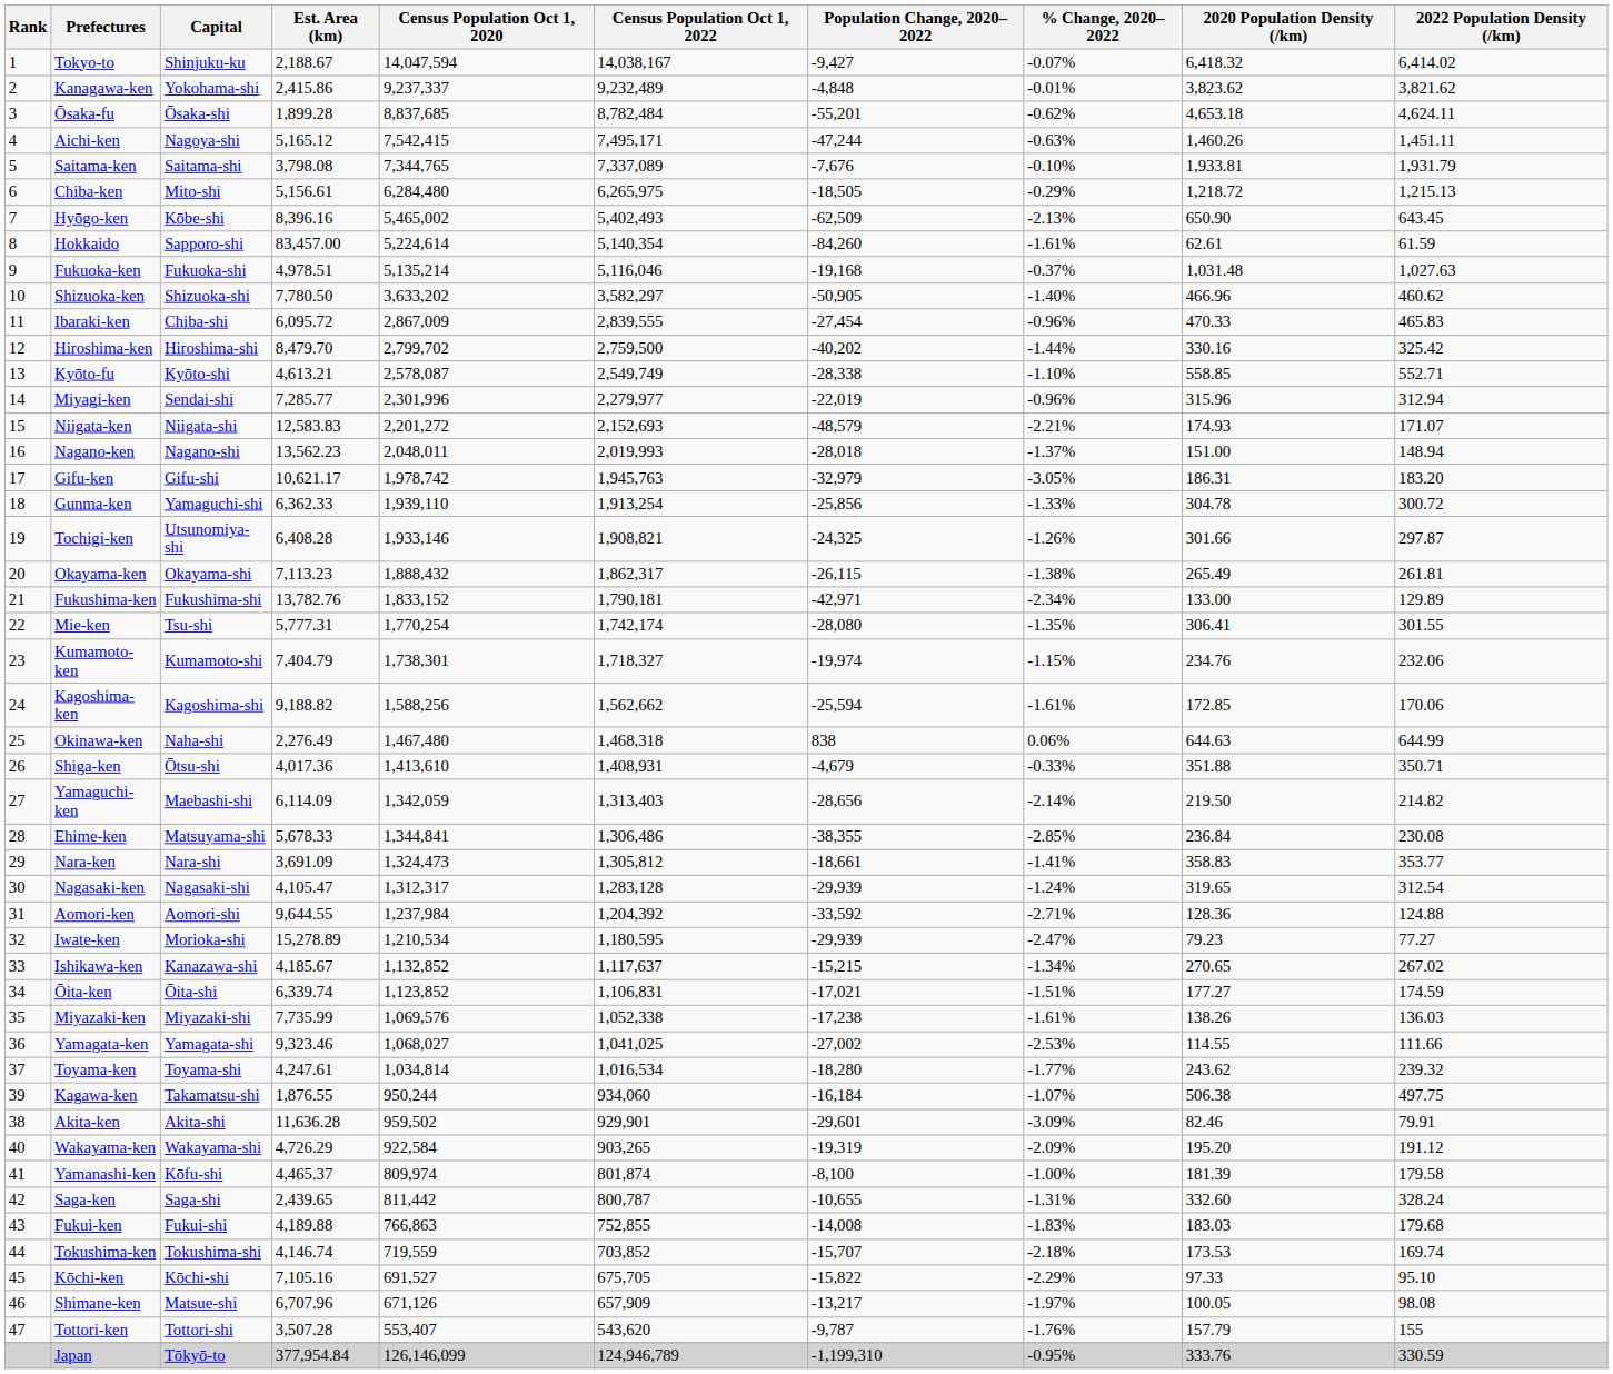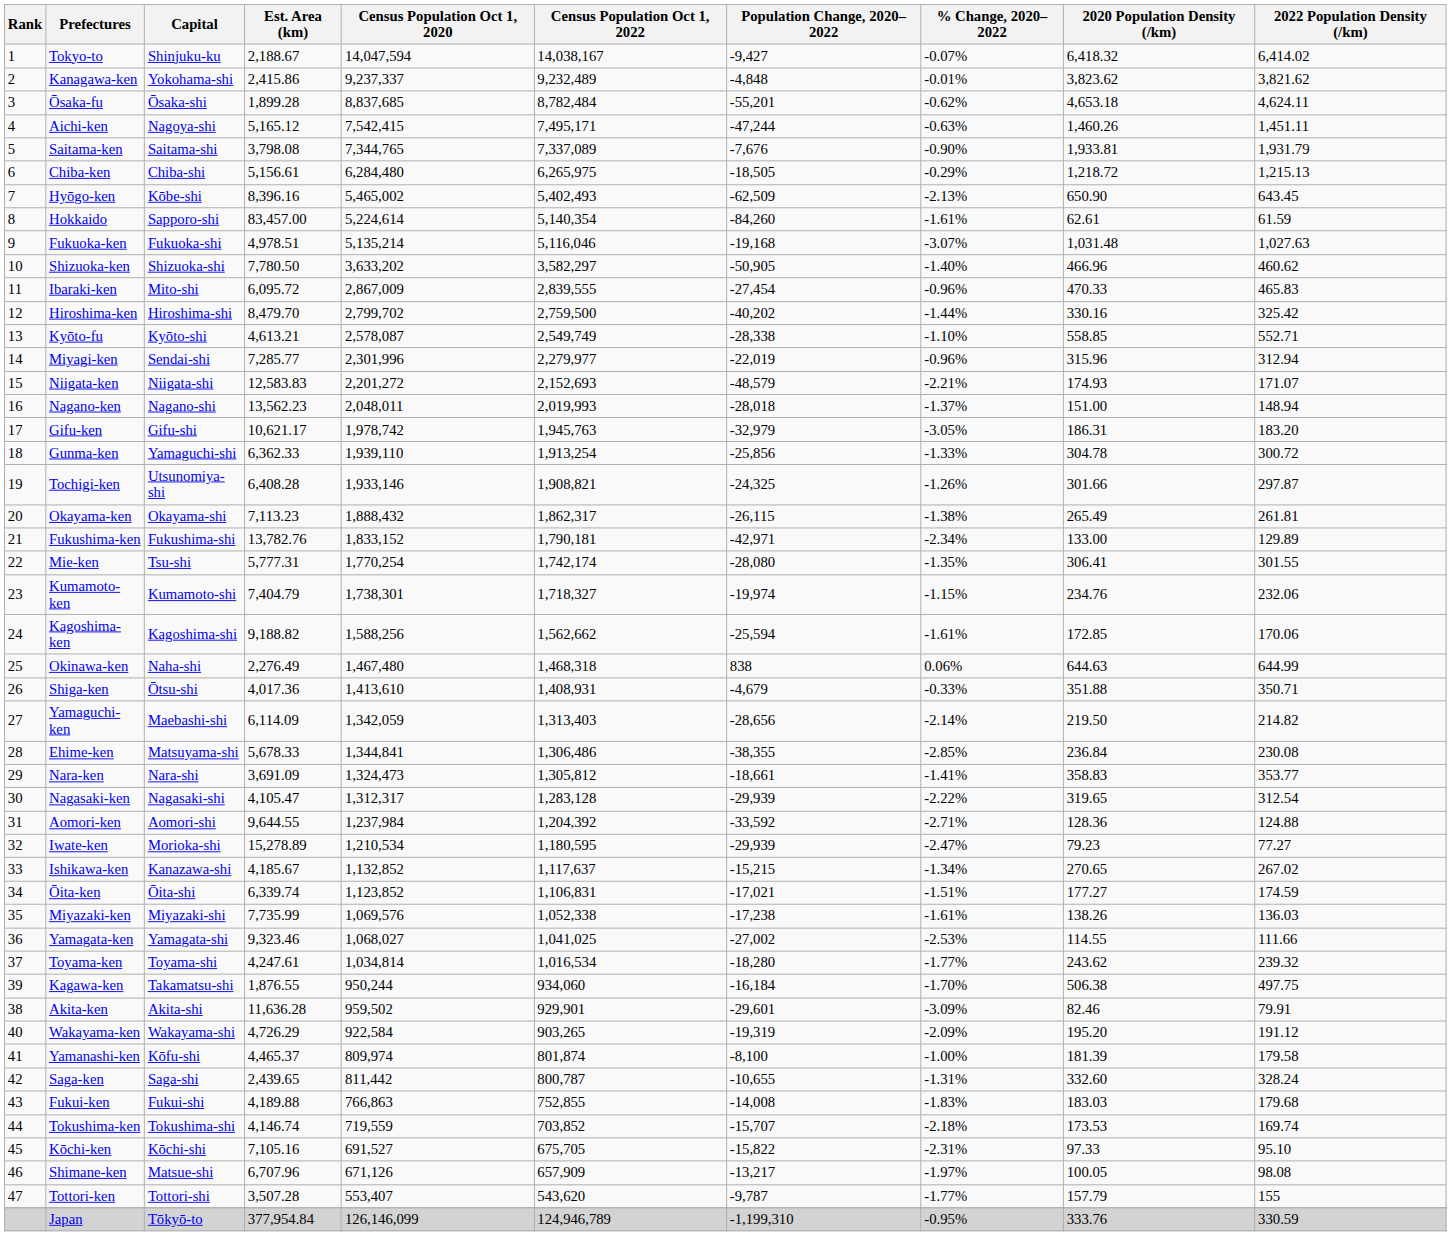Saitama-ken | % Change, 2020–2022: -0.10% -> -0.90%
Chiba-ken | Capital: Mito-shi -> Chiba-shi
Fukuoka-ken | % Change, 2020–2022: -0.37% -> -3.07%
Ibaraki-ken | Capital: Chiba-shi -> Mito-shi
Nagasaki-ken | % Change, 2020–2022: -1.24% -> -2.22%
Kagawa-ken | % Change, 2020–2022: -1.07% -> -1.70%
Kōchi-ken | % Change, 2020–2022: -2.29% -> -2.31%
Tottori-ken | % Change, 2020–2022: -1.76% -> -1.77%
